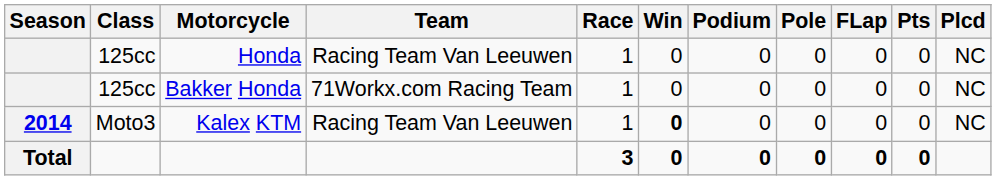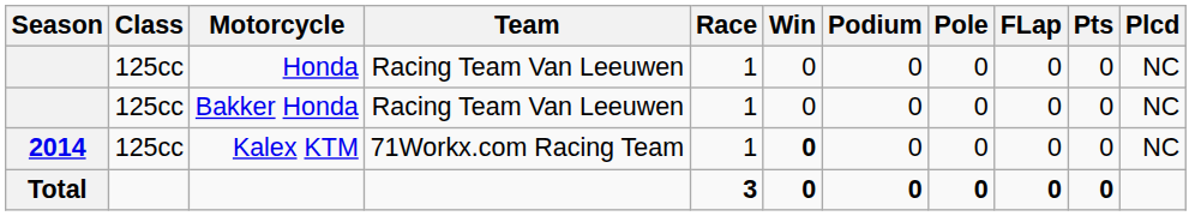Bakker Honda | Team: 71Workx.com Racing Team -> Racing Team Van Leeuwen
Kalex KTM | Class: Moto3 -> 125cc
Kalex KTM | Team: Racing Team Van Leeuwen -> 71Workx.com Racing Team
